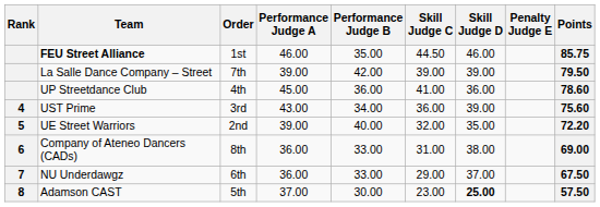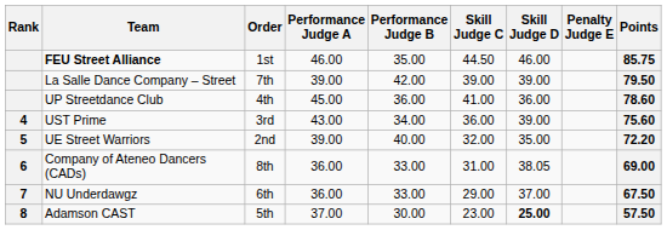Company of Ateneo Dancers (CADs) | Skill Judge D: 38.00 -> 38.05
